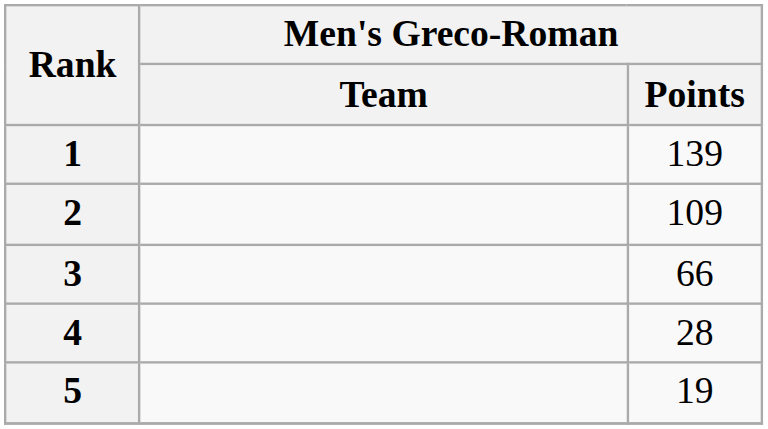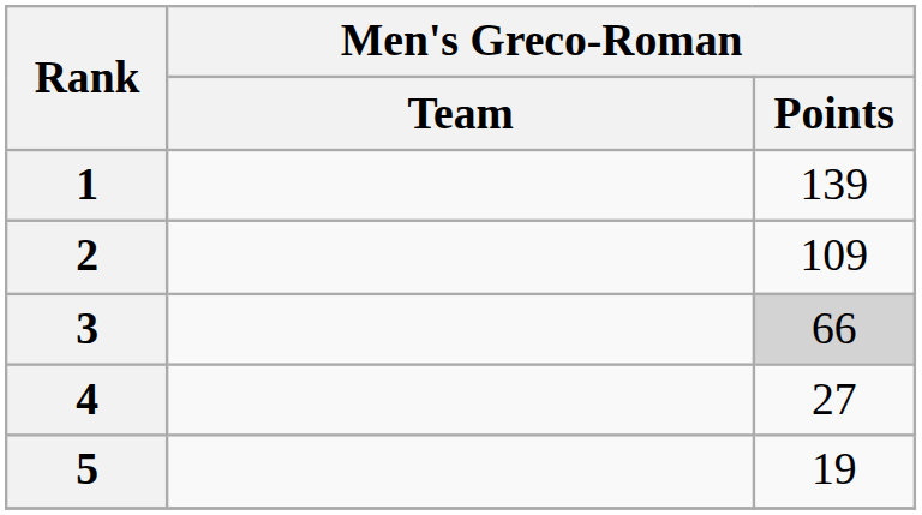3 | Men's Greco-Roman / Points: no background -> lightgrey background
4 | Men's Greco-Roman / Points: 28 -> 27
